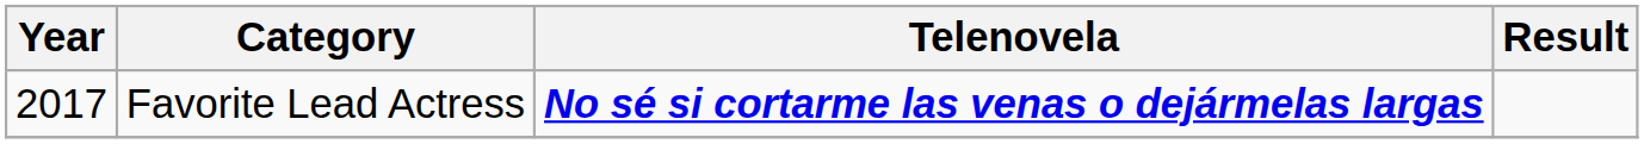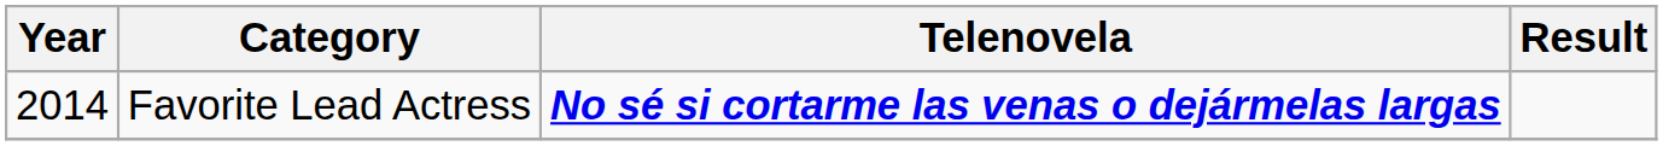Favorite Lead Actress | Year: 2017 -> 2014
